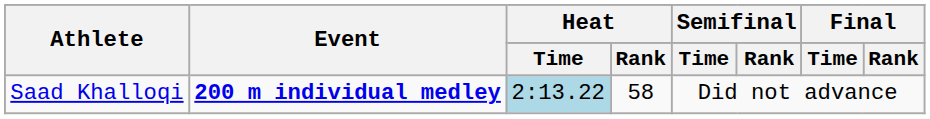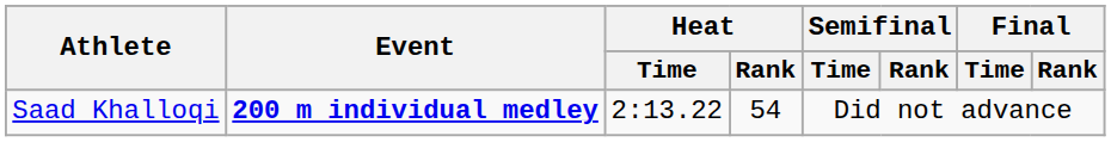Saad Khalloqi | Heat / Time: lightblue background -> no background
Saad Khalloqi | Heat / Rank: 58 -> 54
